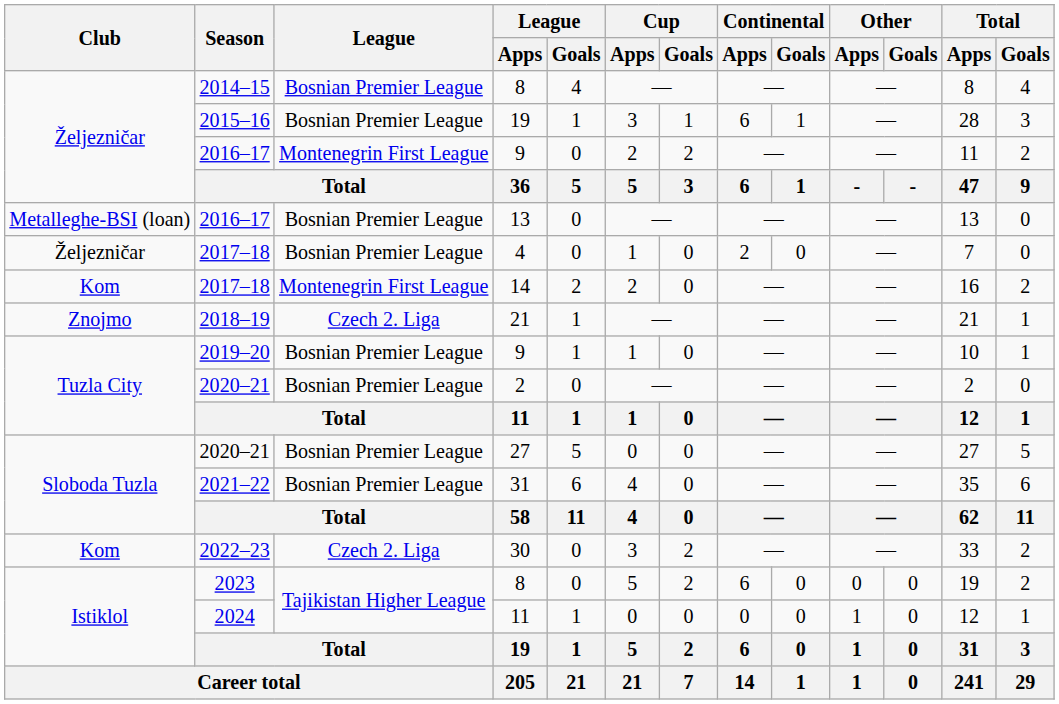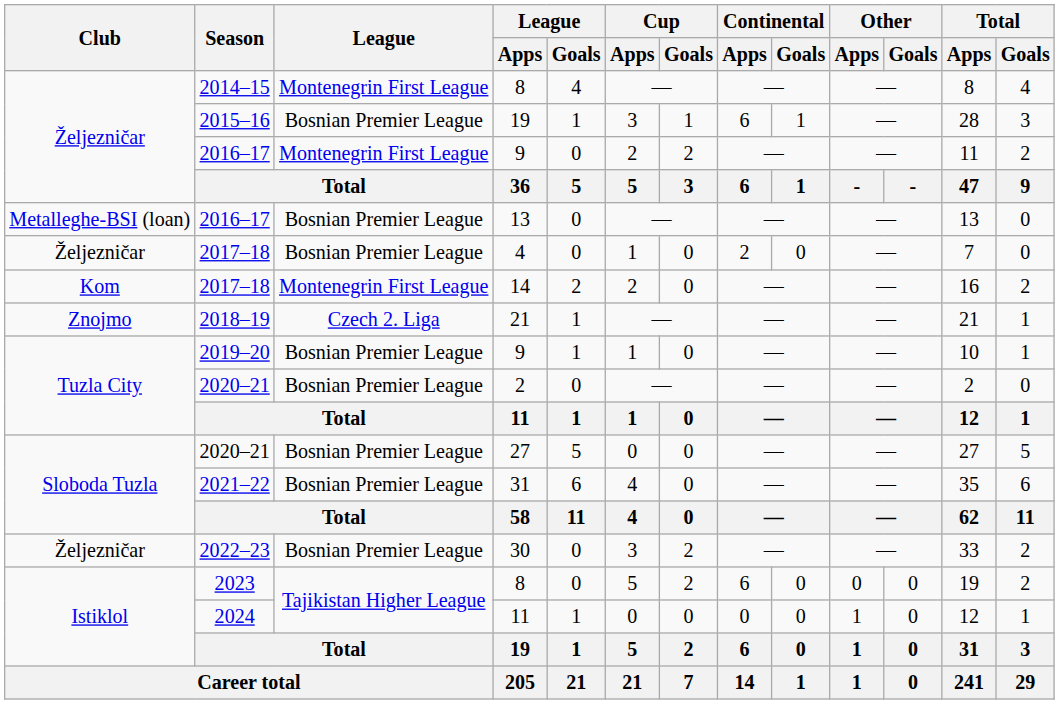2014–15 / 8 | League: Bosnian Premier League -> Montenegrin First League
30 | Club: Kom -> Željezničar
30 | League: Czech 2. Liga -> Bosnian Premier League
